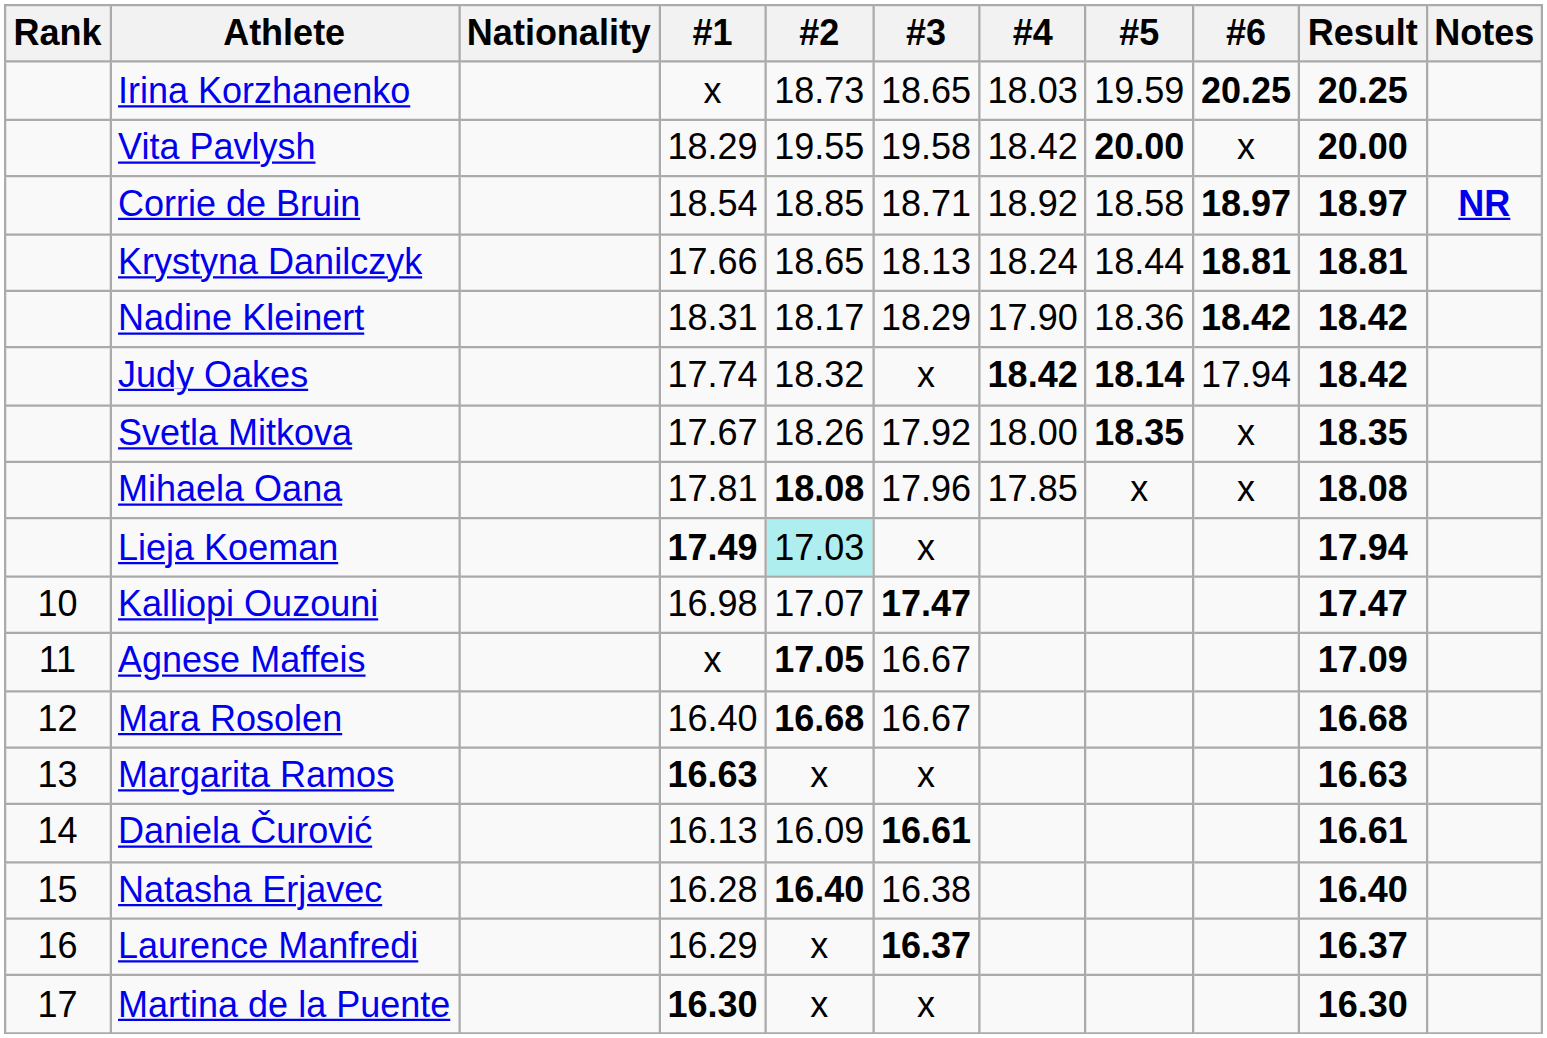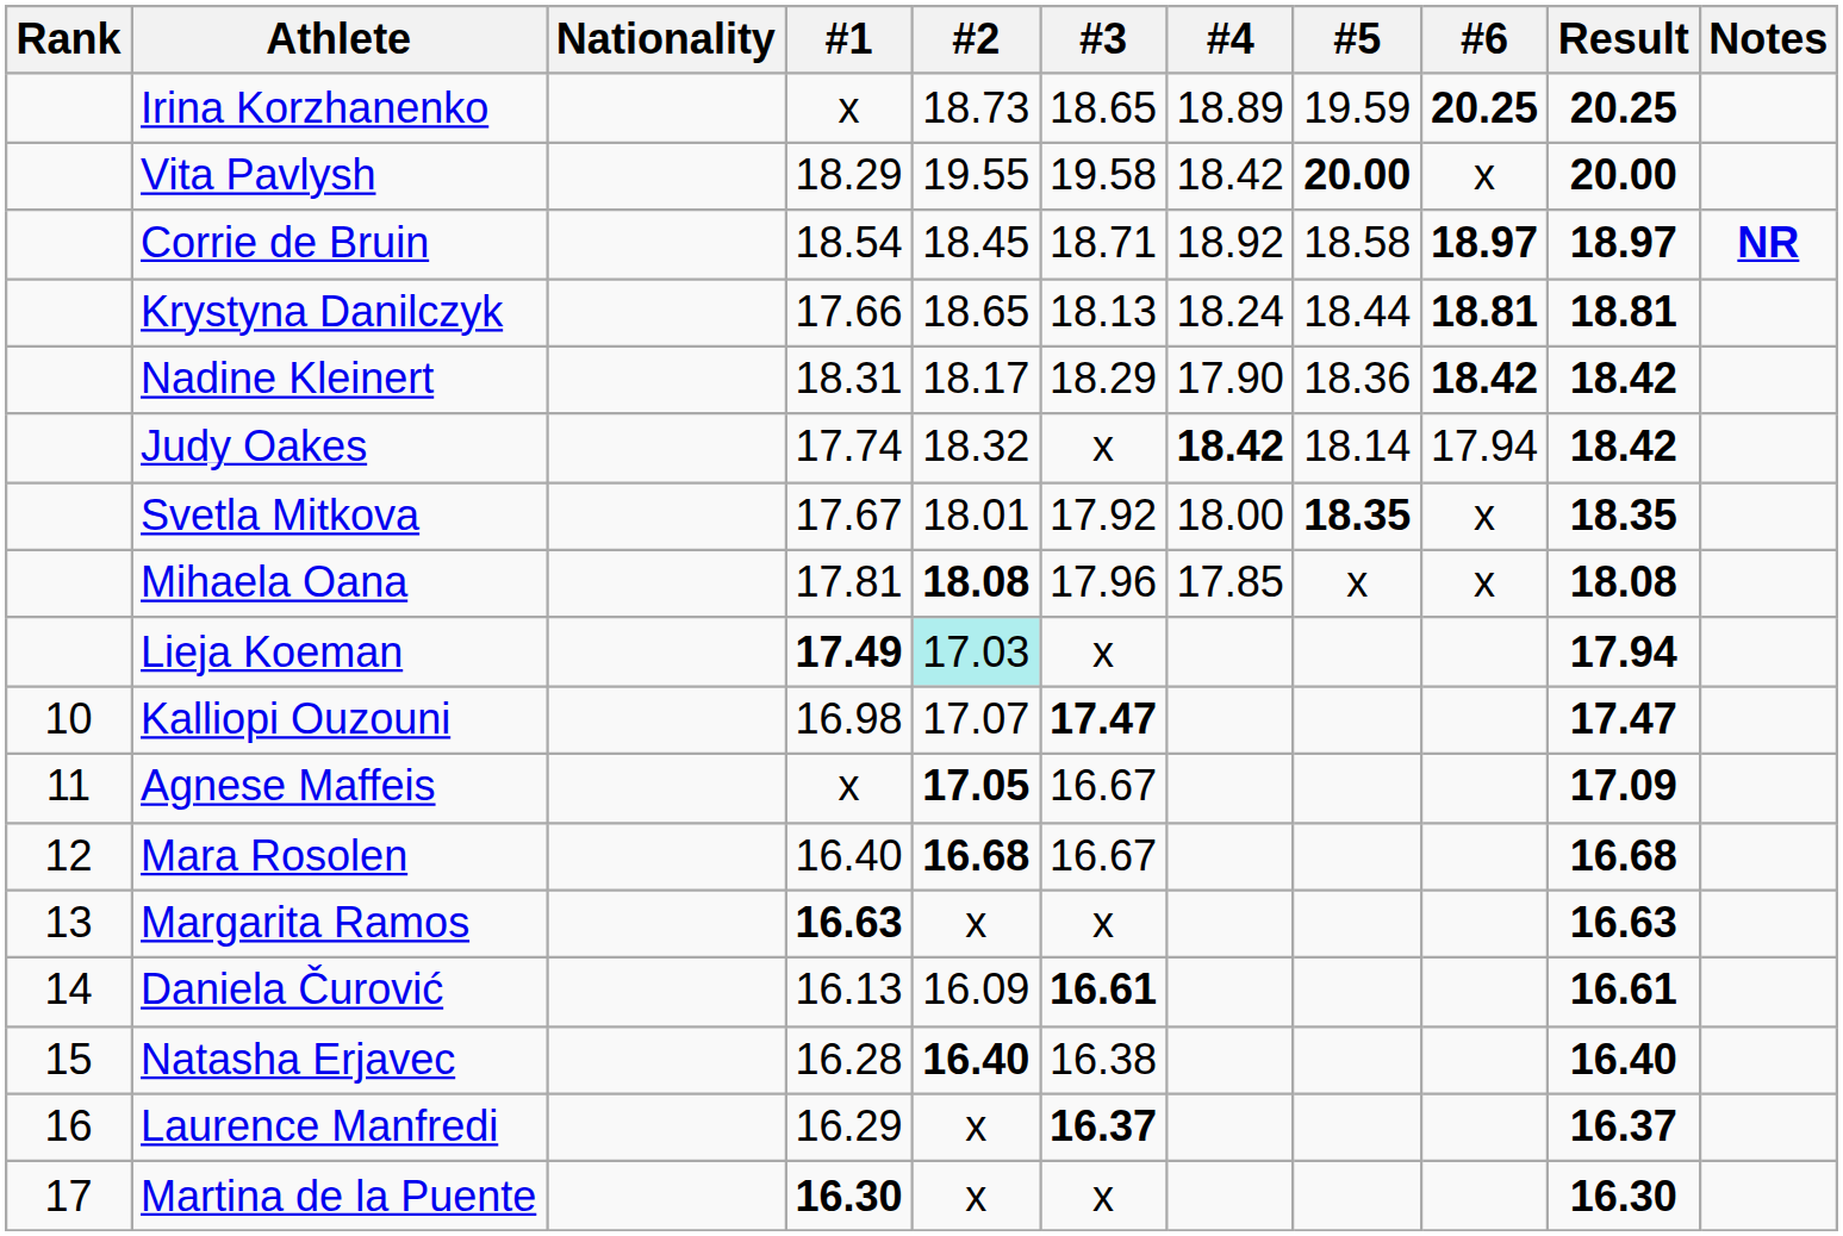Irina Korzhanenko | #4: 18.03 -> 18.89
Corrie de Bruin | #2: 18.85 -> 18.45
Judy Oakes | #5: bold -> normal
Svetla Mitkova | #2: 18.26 -> 18.01
